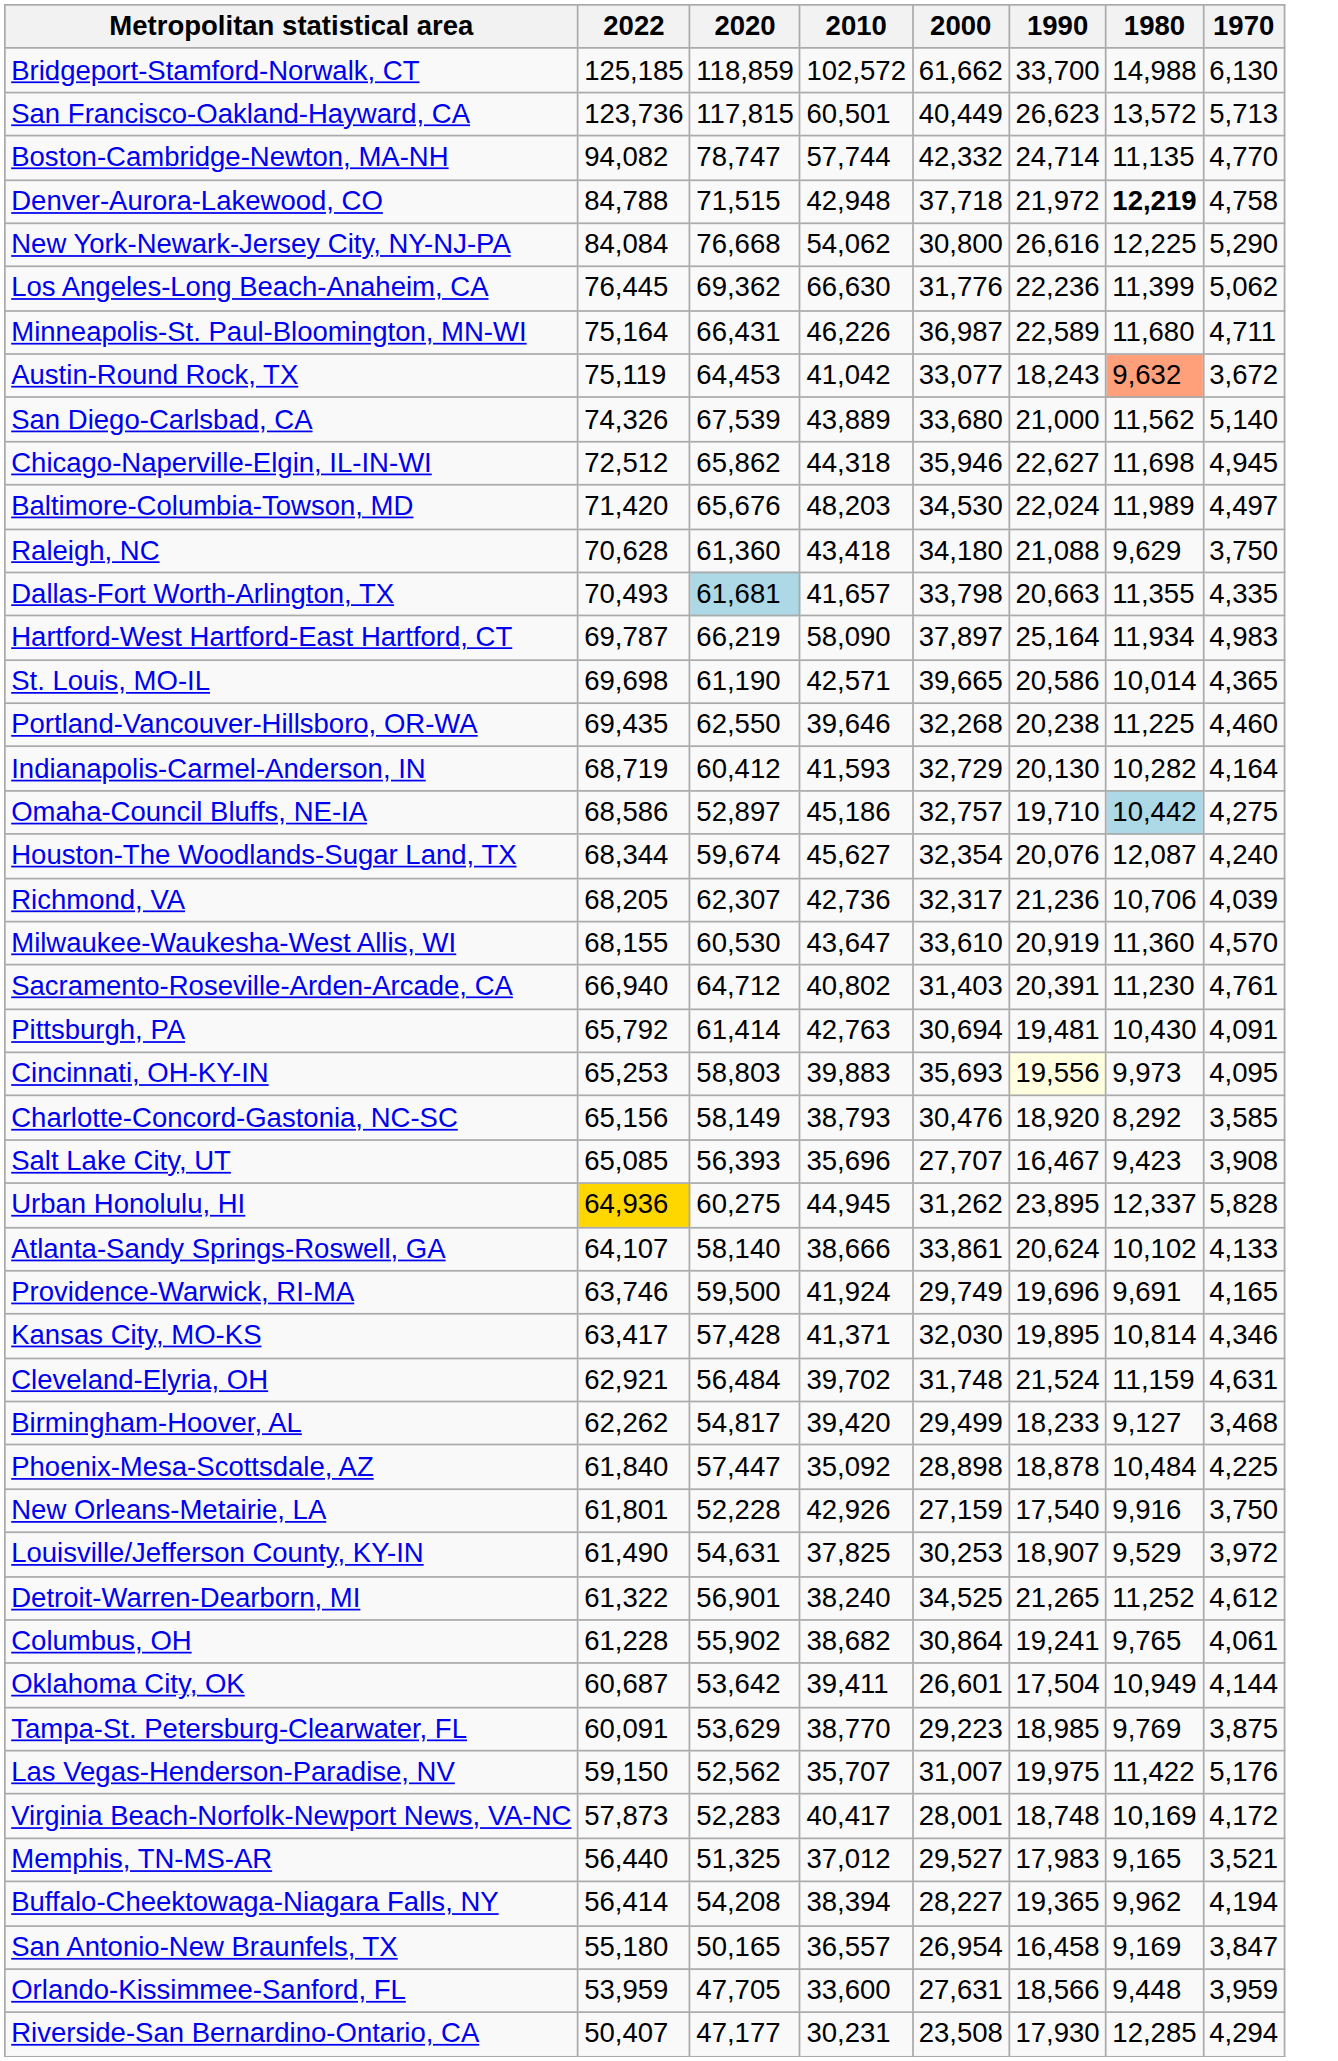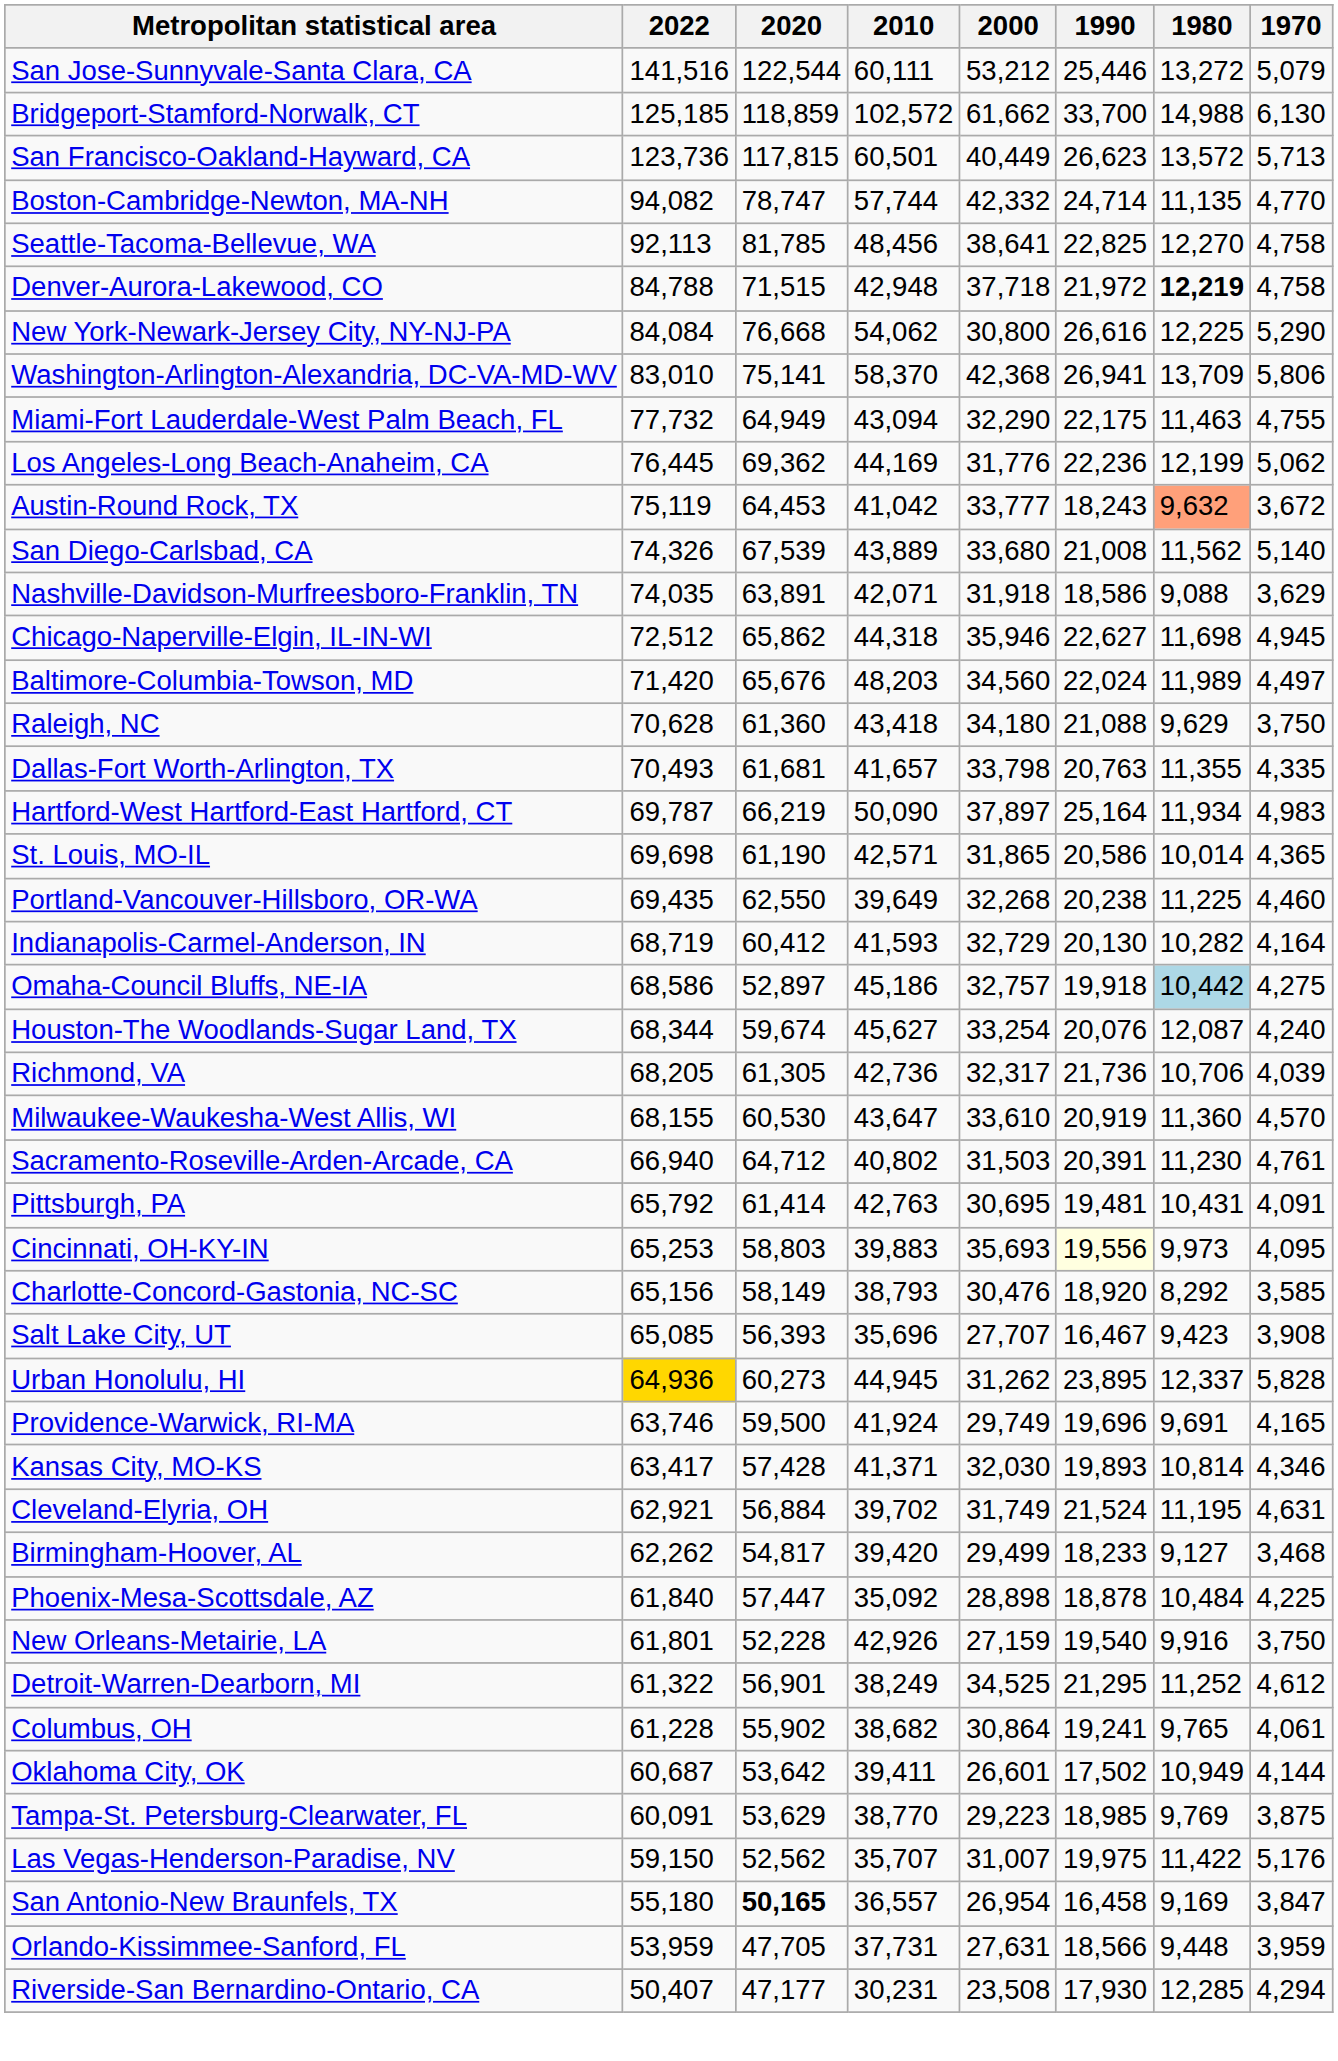+ row: San Jose-Sunnyvale-Santa Clara, CA | 141,516 | 122,544 | 60,111 | 53,212 | 25,446 | 13,272 | 5,079
+ row: Seattle-Tacoma-Bellevue, WA | 92,113 | 81,785 | 48,456 | 38,641 | 22,825 | 12,270 | 4,758
+ row: Washington-Arlington-Alexandria, DC-VA-MD-WV | 83,010 | 75,141 | 58,370 | 42,368 | 26,941 | 13,709 | 5,806
+ row: Miami-Fort Lauderdale-West Palm Beach, FL | 77,732 | 64,949 | 43,094 | 32,290 | 22,175 | 11,463 | 4,755
Los Angeles-Long Beach-Anaheim, CA | 2010: 66,630 -> 44,169
Los Angeles-Long Beach-Anaheim, CA | 1980: 11,399 -> 12,199
- row: Minneapolis-St. Paul-Bloomington, MN-WI | 75,164 | 66,431 | 46,226 | 36,987 | 22,589 | 11,680 | 4,711
Austin-Round Rock, TX | 2000: 33,077 -> 33,777
San Diego-Carlsbad, CA | 1990: 21,000 -> 21,008
+ row: Nashville-Davidson-Murfreesboro-Franklin, TN | 74,035 | 63,891 | 42,071 | 31,918 | 18,586 | 9,088 | 3,629
Baltimore-Columbia-Towson, MD | 2000: 34,530 -> 34,560
Dallas-Fort Worth-Arlington, TX | 2020: lightblue background -> no background
Dallas-Fort Worth-Arlington, TX | 1990: 20,663 -> 20,763
Hartford-West Hartford-East Hartford, CT | 2010: 58,090 -> 50,090
St. Louis, MO-IL | 2000: 39,665 -> 31,865
Portland-Vancouver-Hillsboro, OR-WA | 2010: 39,646 -> 39,649
Omaha-Council Bluffs, NE-IA | 1990: 19,710 -> 19,918
Houston-The Woodlands-Sugar Land, TX | 2000: 32,354 -> 33,254
Richmond, VA | 2020: 62,307 -> 61,305
Richmond, VA | 1990: 21,236 -> 21,736
Sacramento-Roseville-Arden-Arcade, CA | 2000: 31,403 -> 31,503
Pittsburgh, PA | 2000: 30,694 -> 30,695
Pittsburgh, PA | 1980: 10,430 -> 10,431
Urban Honolulu, HI | 2020: 60,275 -> 60,273
- row: Atlanta-Sandy Springs-Roswell, GA | 64,107 | 58,140 | 38,666 | 33,861 | 20,624 | 10,102 | 4,133
Kansas City, MO-KS | 1990: 19,895 -> 19,893
Cleveland-Elyria, OH | 2020: 56,484 -> 56,884
Cleveland-Elyria, OH | 2000: 31,748 -> 31,749
Cleveland-Elyria, OH | 1980: 11,159 -> 11,195
New Orleans-Metairie, LA | 1990: 17,540 -> 19,540
- row: Louisville/Jefferson County, KY-IN | 61,490 | 54,631 | 37,825 | 30,253 | 18,907 | 9,529 | 3,972
Detroit-Warren-Dearborn, MI | 2010: 38,240 -> 38,249
Detroit-Warren-Dearborn, MI | 1990: 21,265 -> 21,295
Oklahoma City, OK | 1990: 17,504 -> 17,502
- row: Virginia Beach-Norfolk-Newport News, VA-NC | 57,873 | 52,283 | 40,417 | 28,001 | 18,748 | 10,169 | 4,172
- row: Memphis, TN-MS-AR | 56,440 | 51,325 | 37,012 | 29,527 | 17,983 | 9,165 | 3,521
- row: Buffalo-Cheektowaga-Niagara Falls, NY | 56,414 | 54,208 | 38,394 | 28,227 | 19,365 | 9,962 | 4,194
San Antonio-New Braunfels, TX | 2020: normal -> bold
Orlando-Kissimmee-Sanford, FL | 2010: 33,600 -> 37,731
